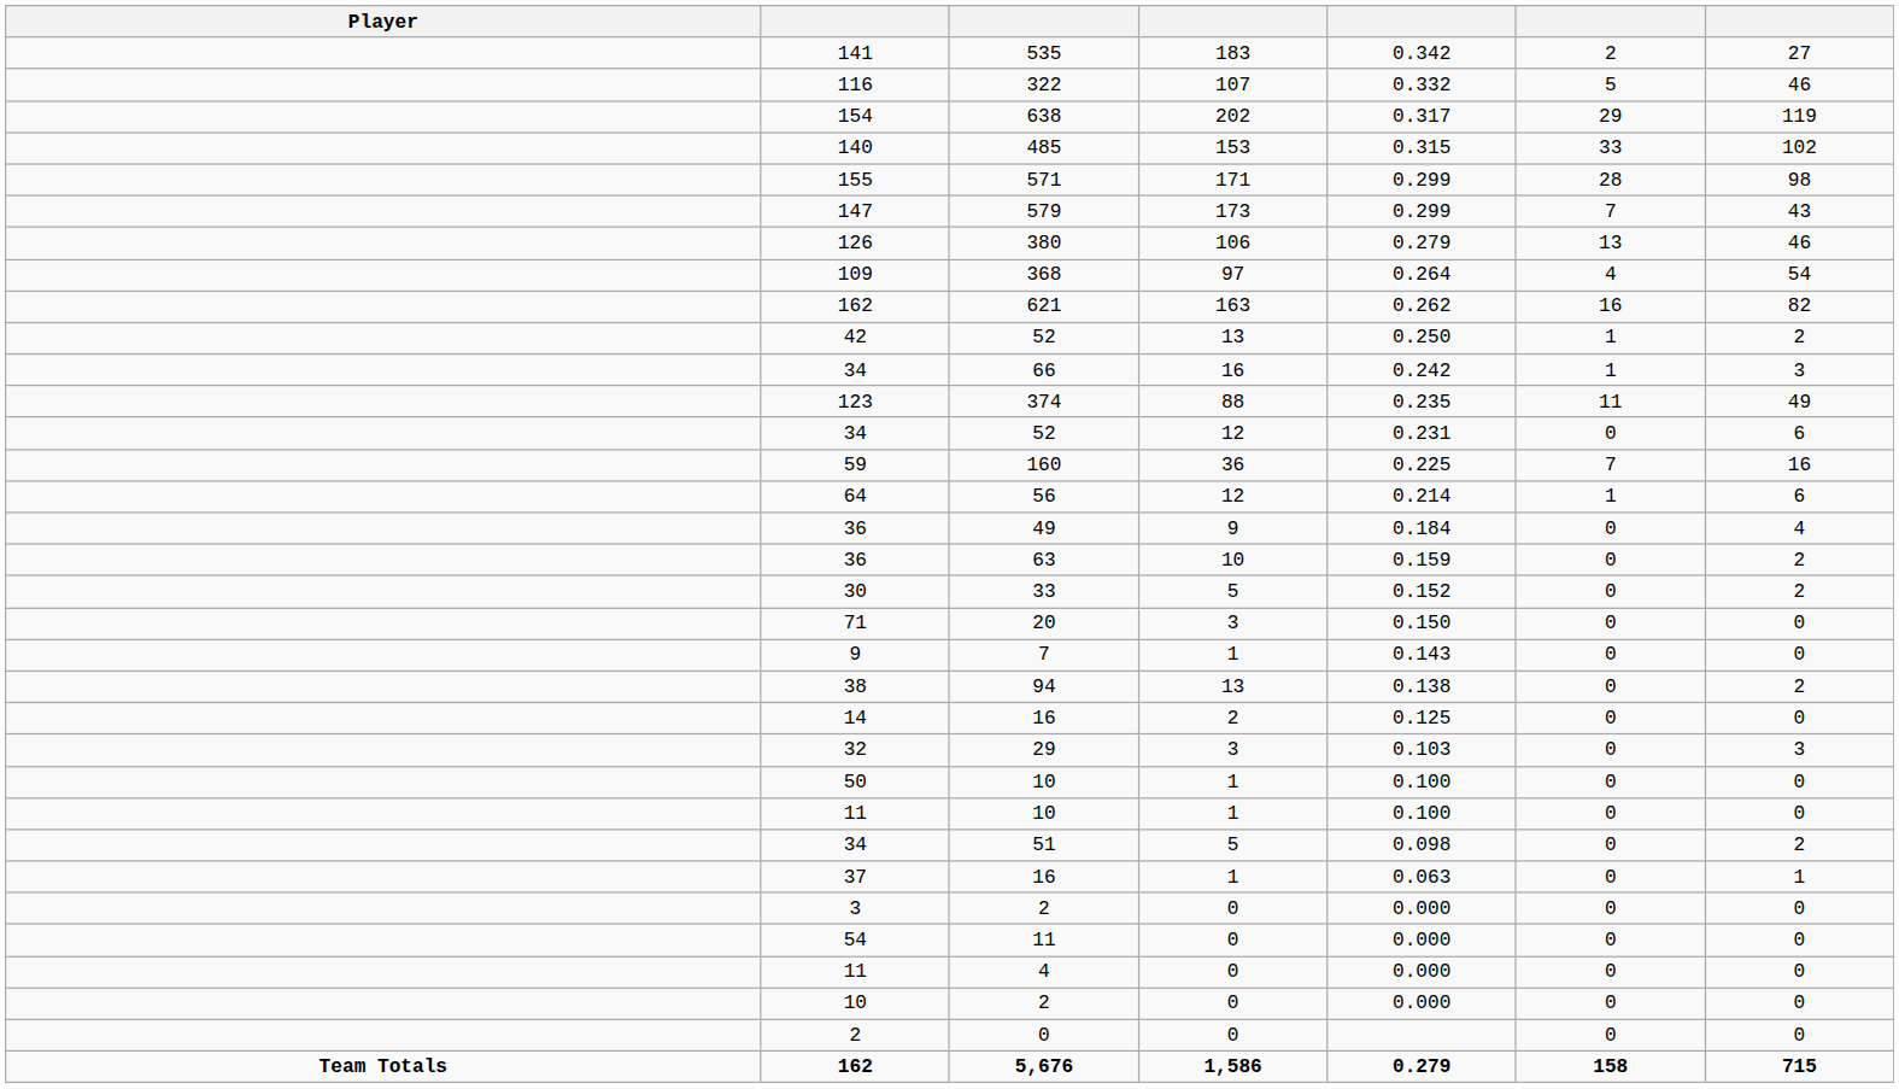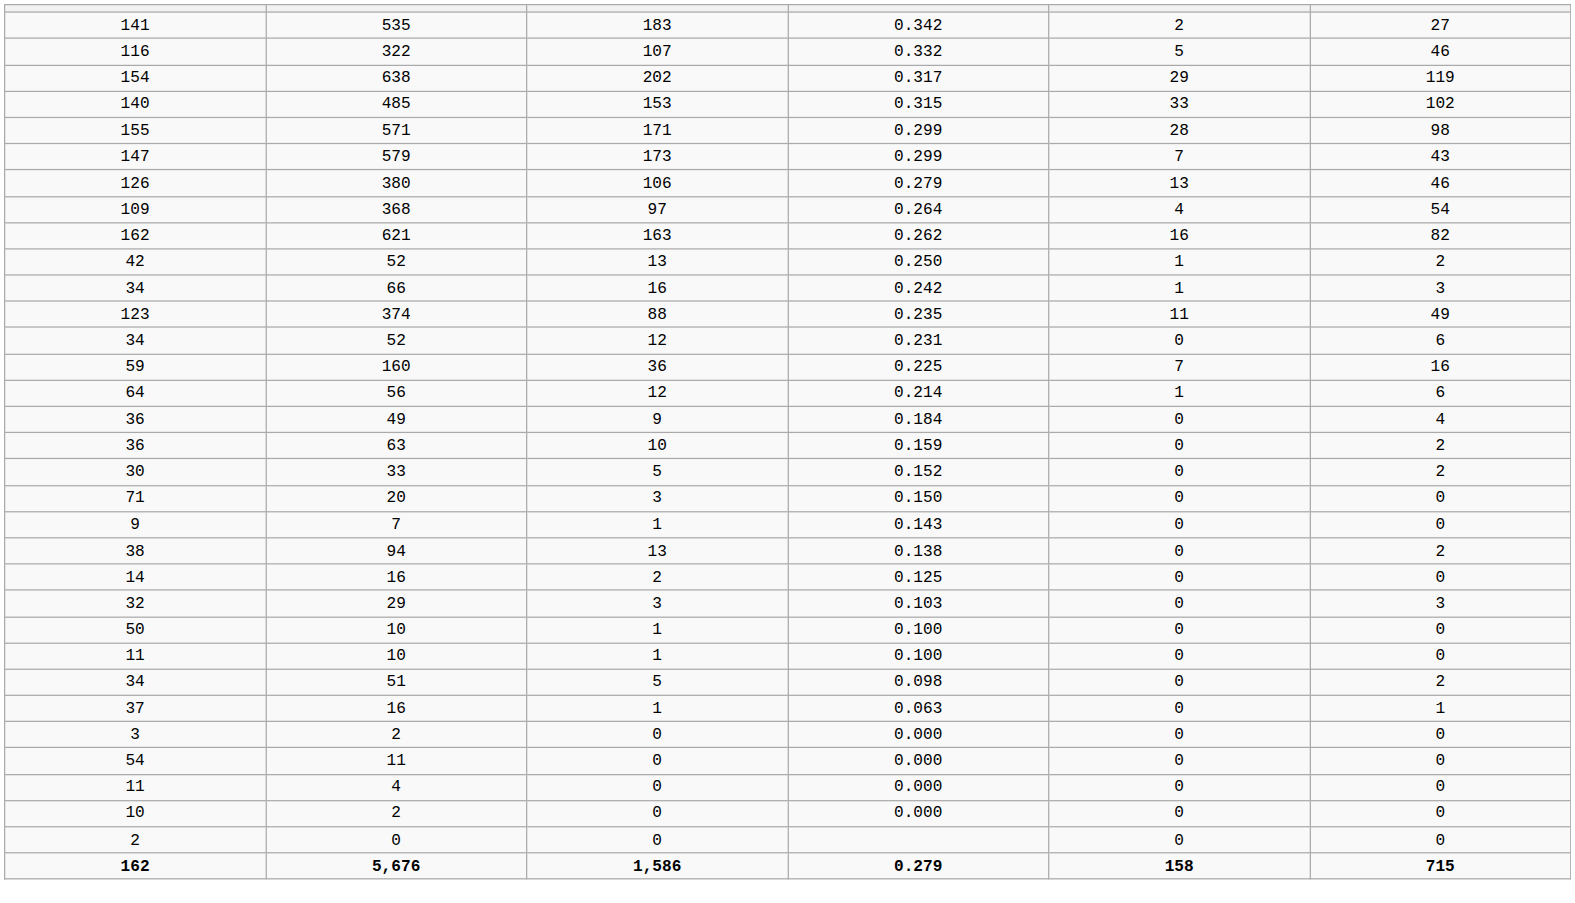- column: Player | Team Totals
